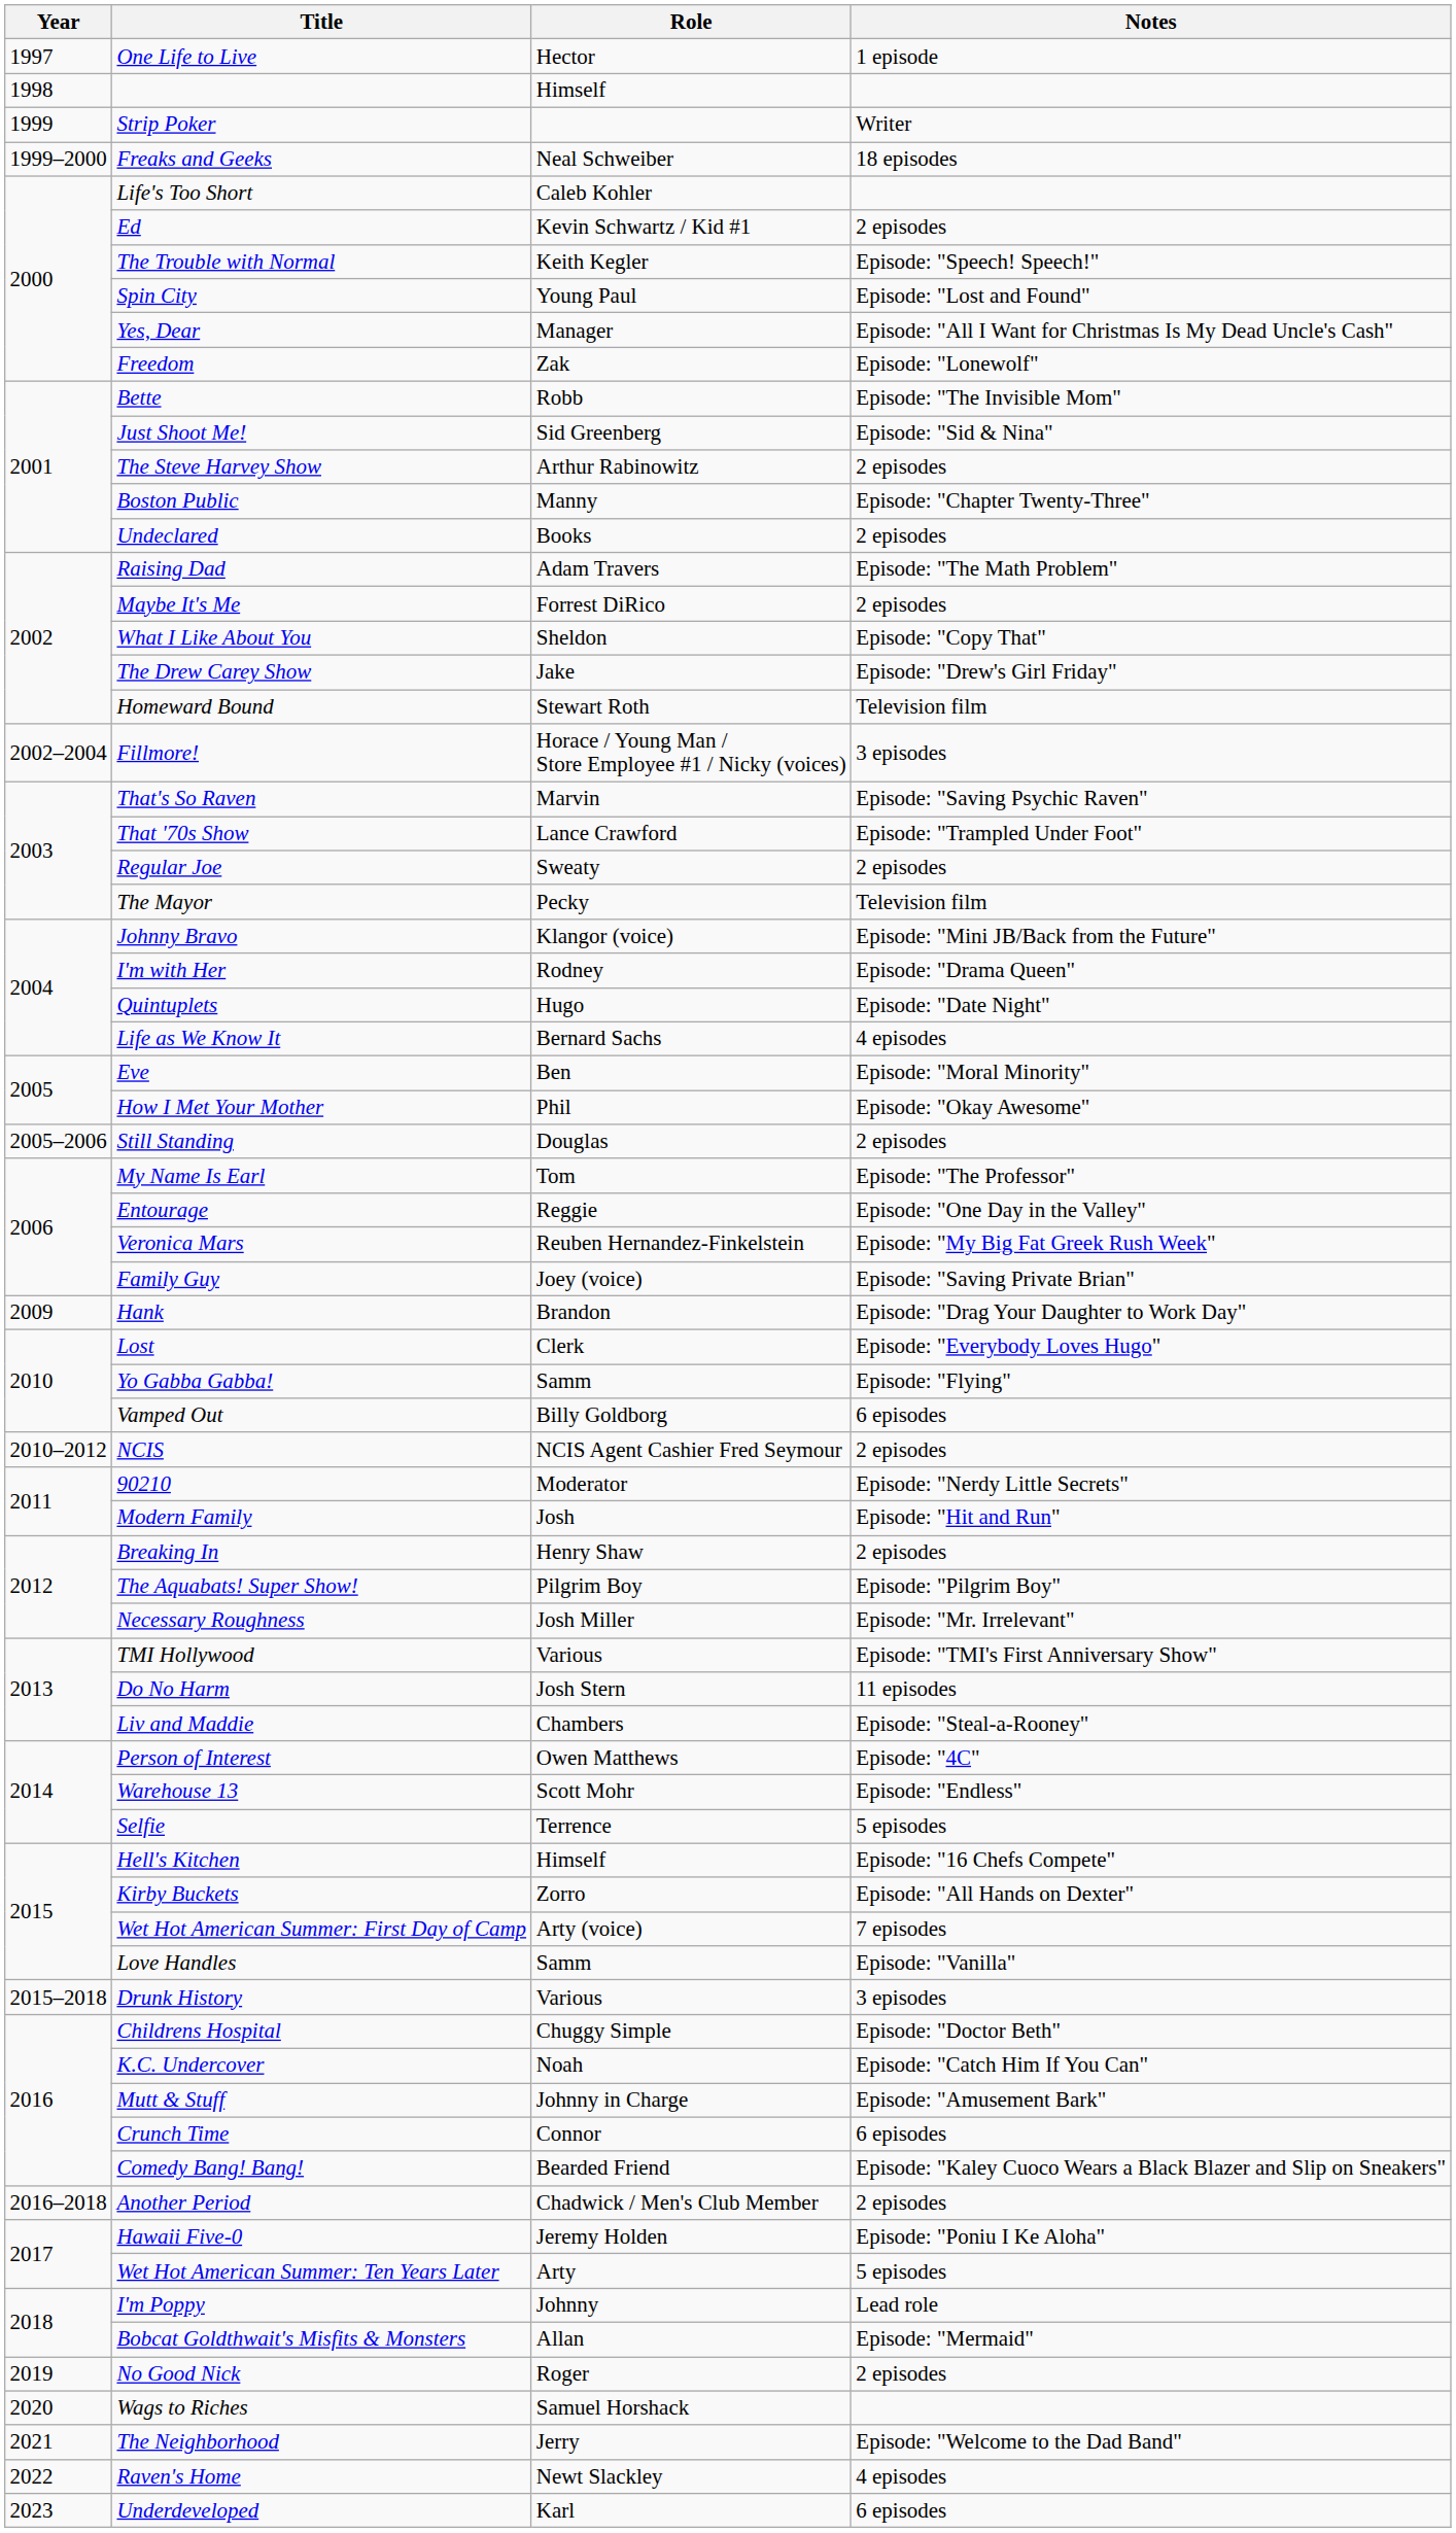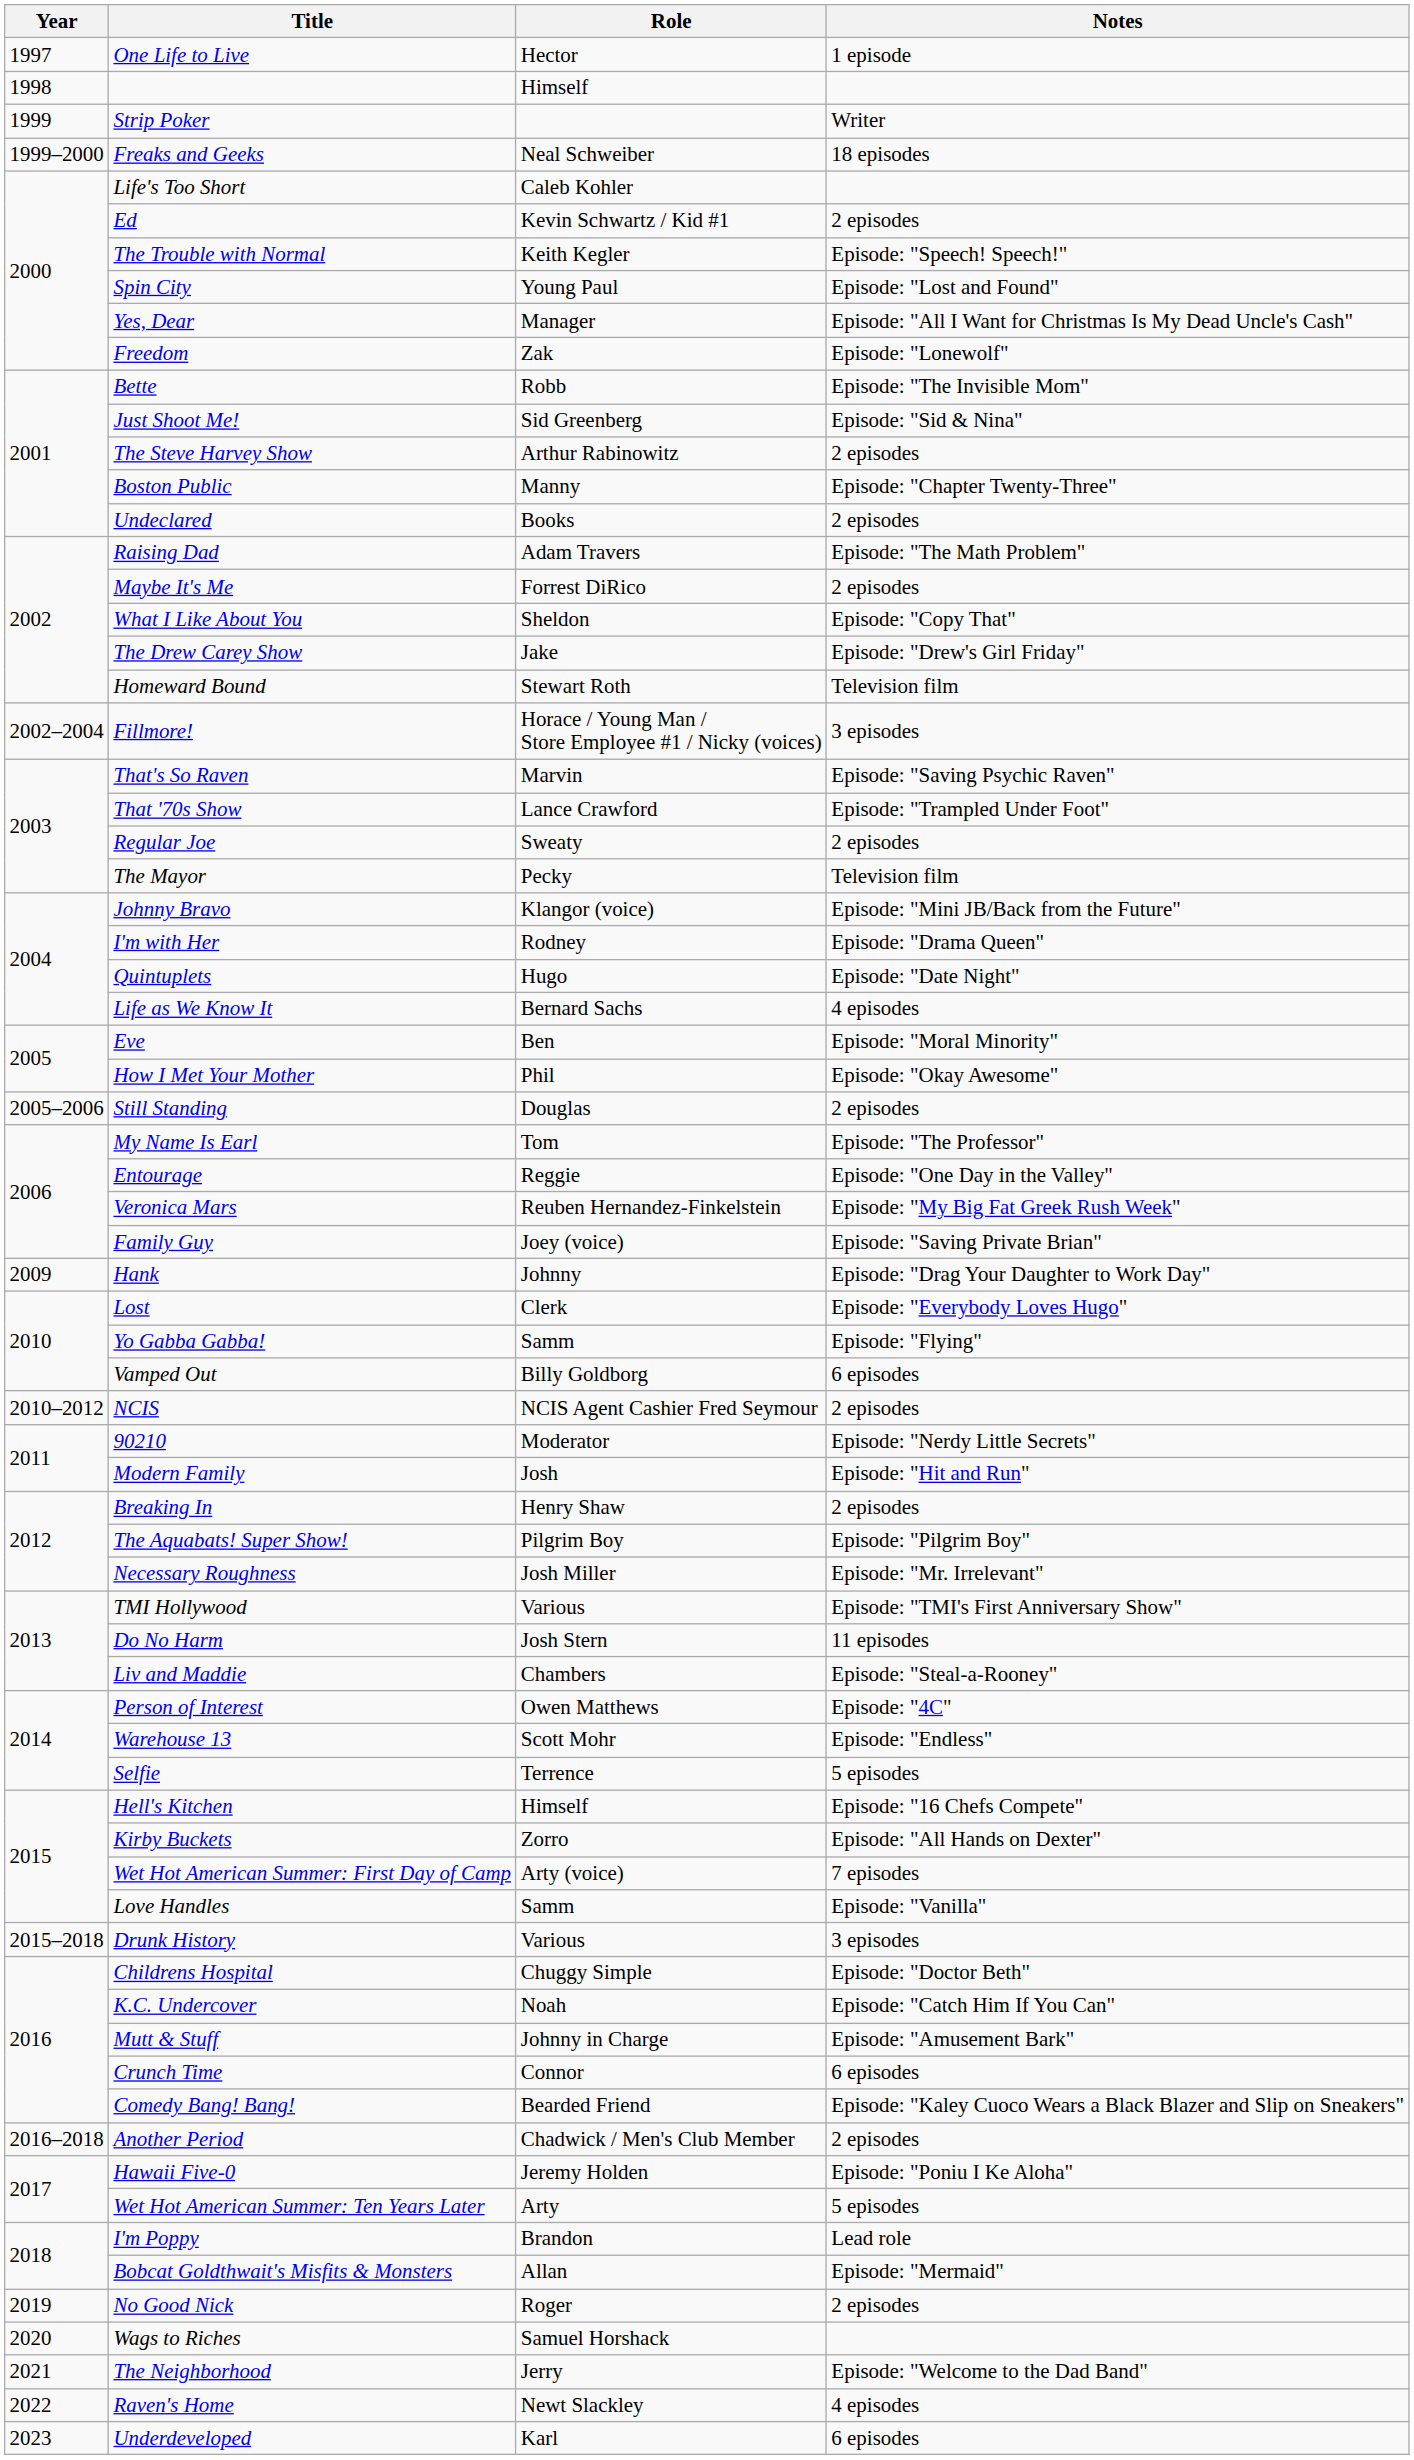Hank | Role: Brandon -> Johnny
I'm Poppy | Role: Johnny -> Brandon
